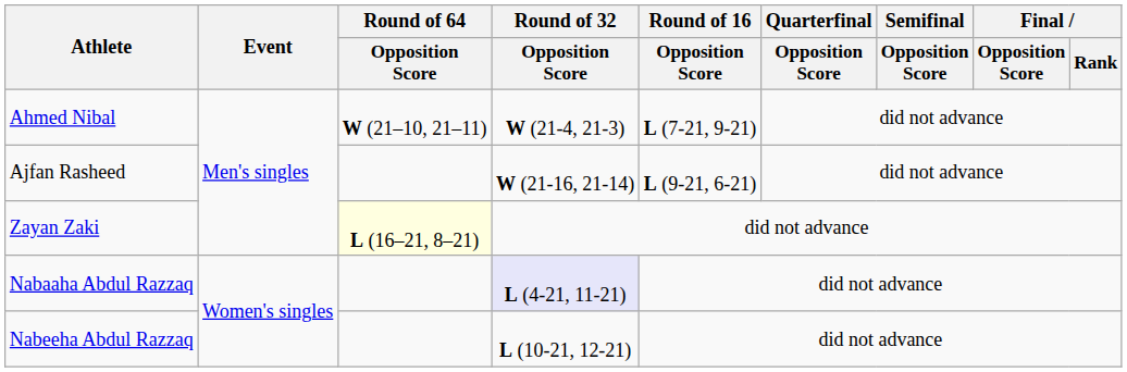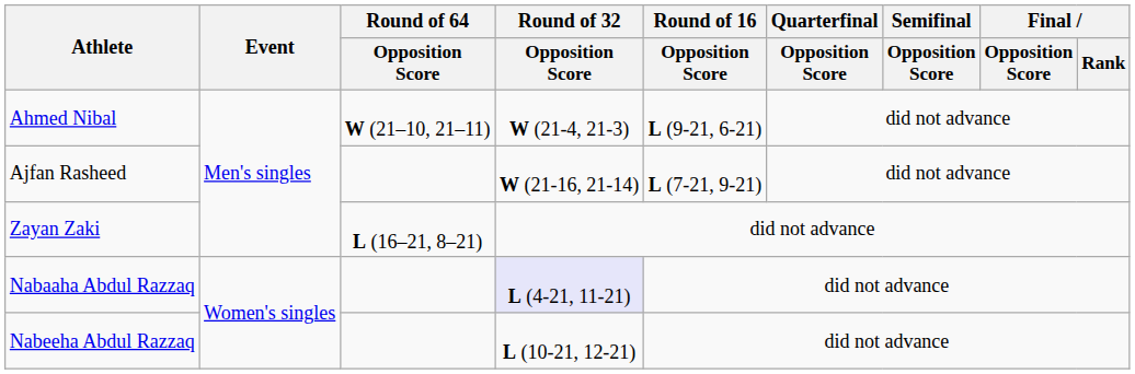Ahmed Nibal | Round of 16 / Opposition Score: L (7-21, 9-21) -> L (9-21, 6-21)
Ajfan Rasheed | Round of 16 / Opposition Score: L (9-21, 6-21) -> L (7-21, 9-21)
Zayan Zaki | Round of 64 / Opposition Score: lightyellow background -> no background
